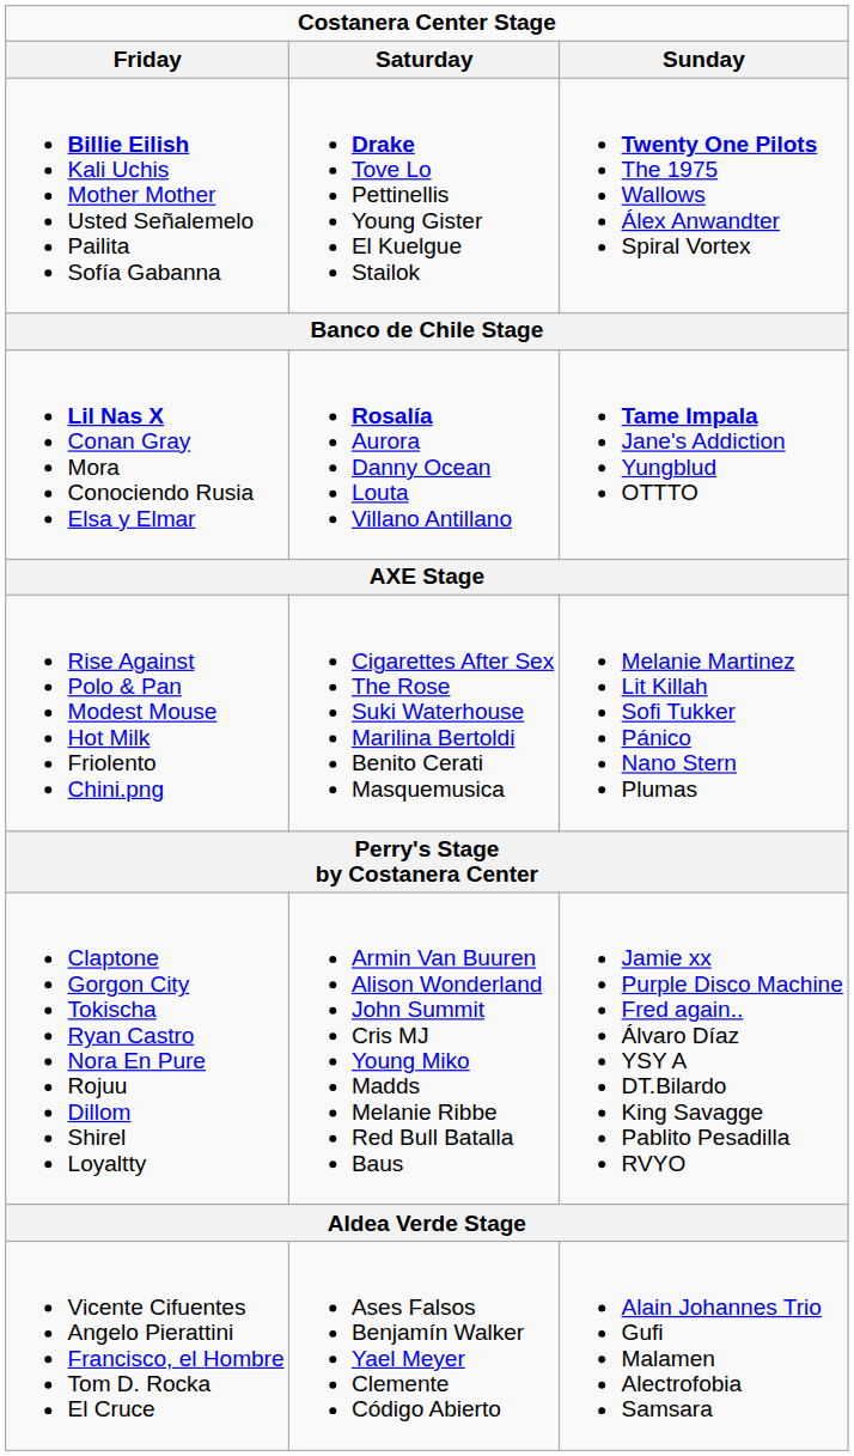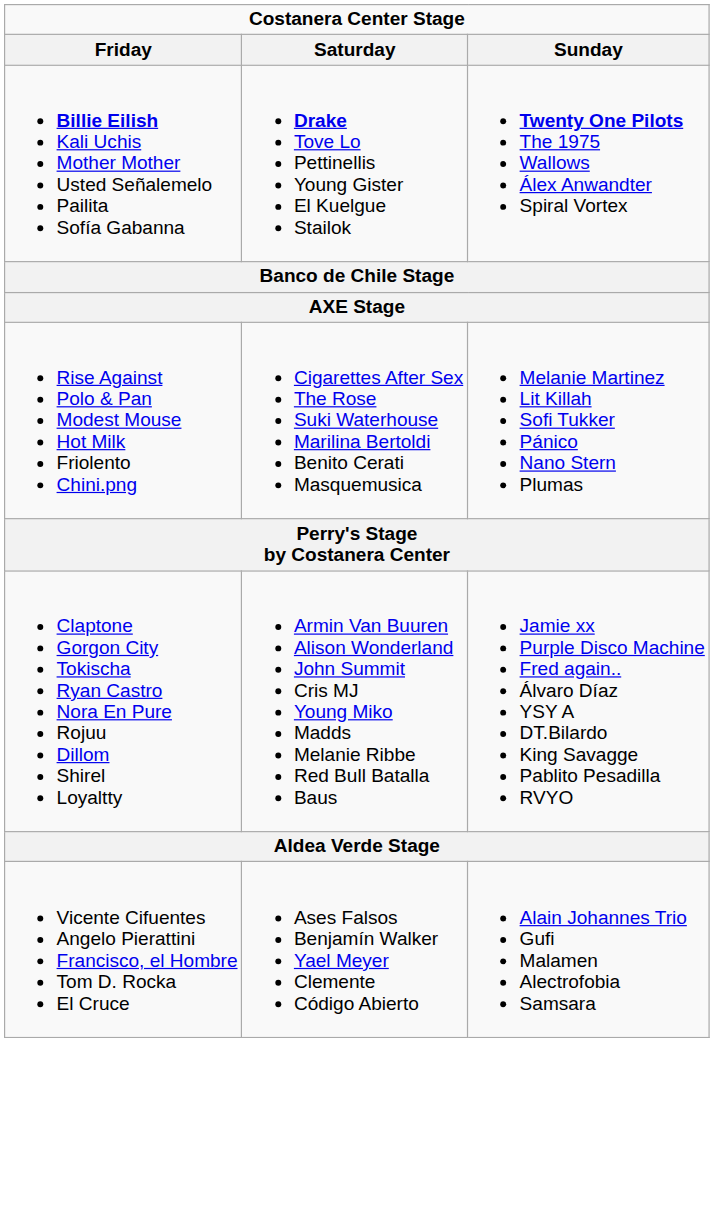- row: Lil Nas X Conan Gray Mora Conociendo Rusia Elsa y Elmar | Rosalía Aurora Danny Ocean Louta Villano Antillano | Tame Impala Jane's Addiction Yungblud OTTTO
